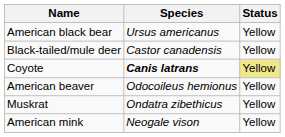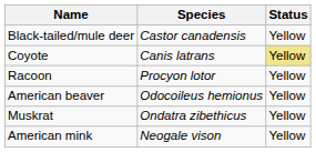- row: American black bear | Ursus americanus | Yellow
Coyote | Species: bold -> normal
+ row: Racoon | Procyon lotor | Yellow
